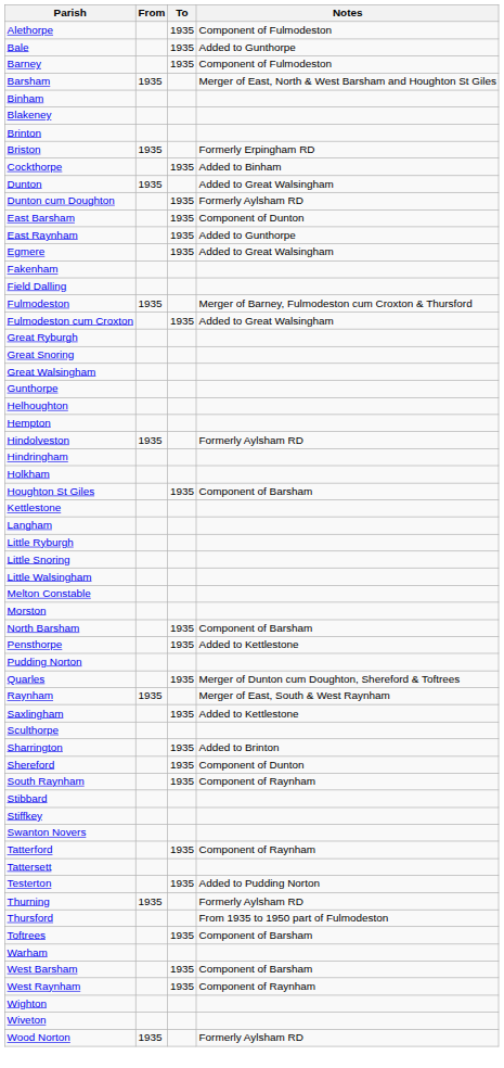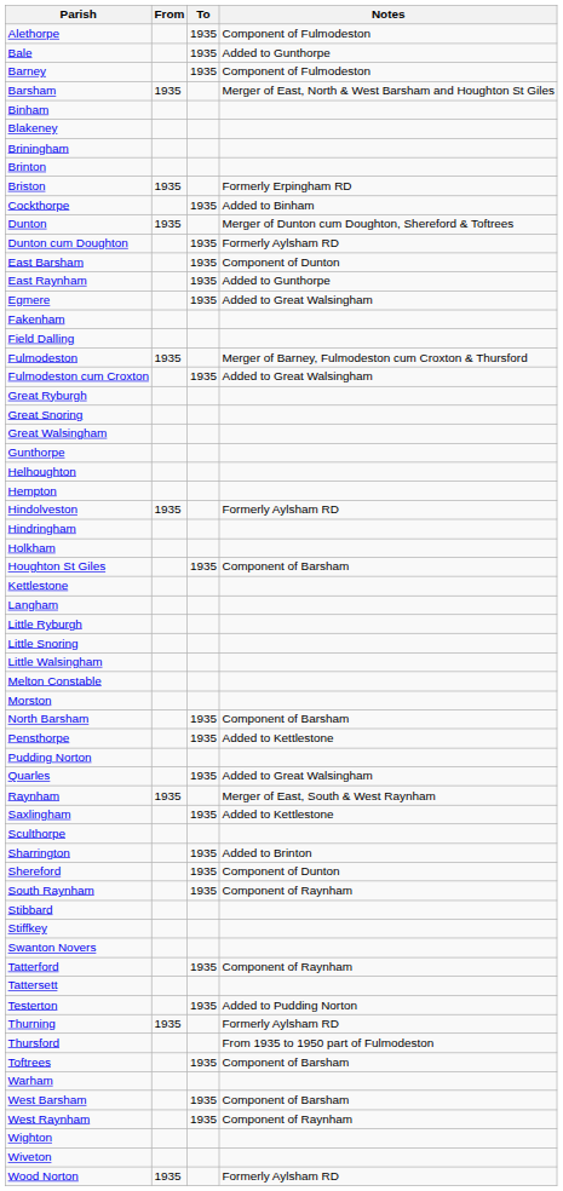+ row: Briningham
Dunton | Notes: Added to Great Walsingham -> Merger of Dunton cum Doughton, Shereford & Toftrees
Quarles | Notes: Merger of Dunton cum Doughton, Shereford & Toftrees -> Added to Great Walsingham
